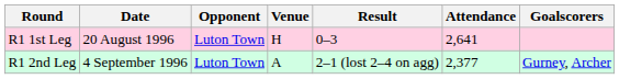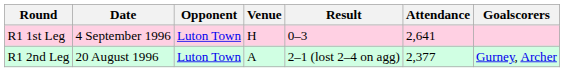R1 1st Leg | Date: 20 August 1996 -> 4 September 1996
R1 2nd Leg | Date: 4 September 1996 -> 20 August 1996
